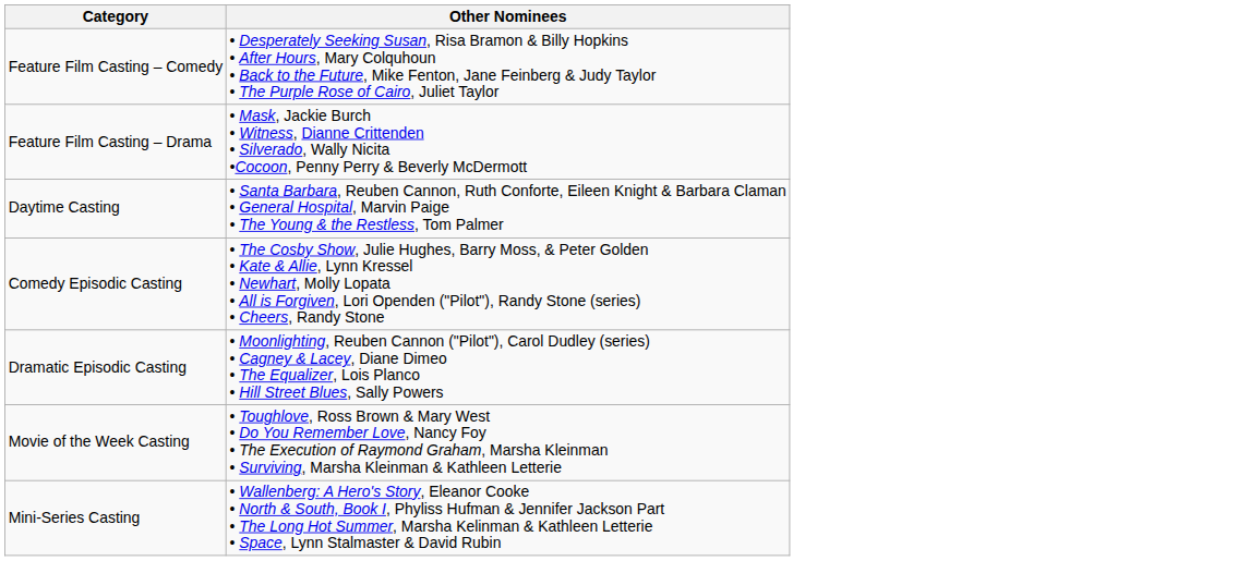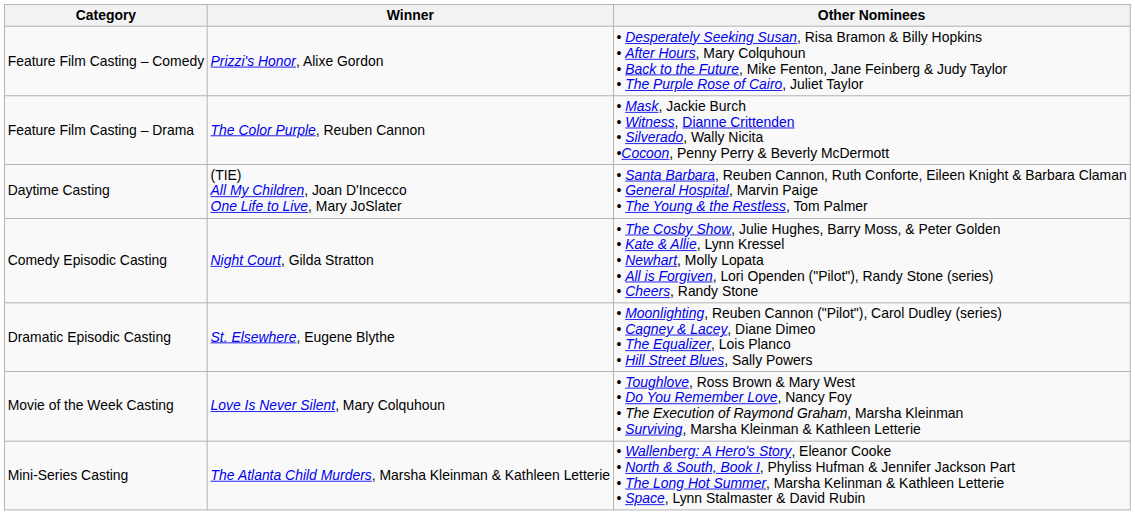+ column: Winner | Prizzi's Honor, Alixe Gordon | The Color Purple, Reuben Cannon | (TIE) All My Children, Joan D'Incecco One Life to Live, Mary JoSlater | Night Court, Gilda Stratton | St. Elsewhere, Eugene Blythe | Love Is Never Silent, Mary Colquhoun | The Atlanta Child Murders, Marsha Kleinman & Kathleen Letterie
